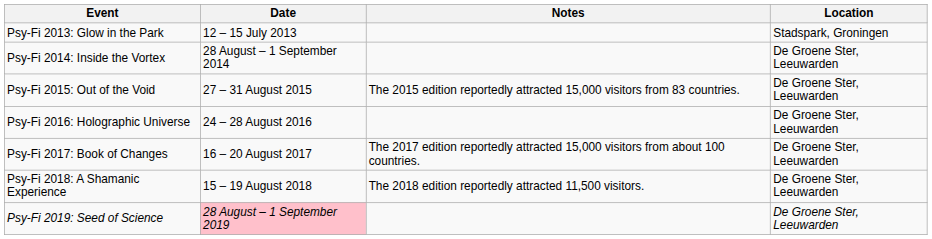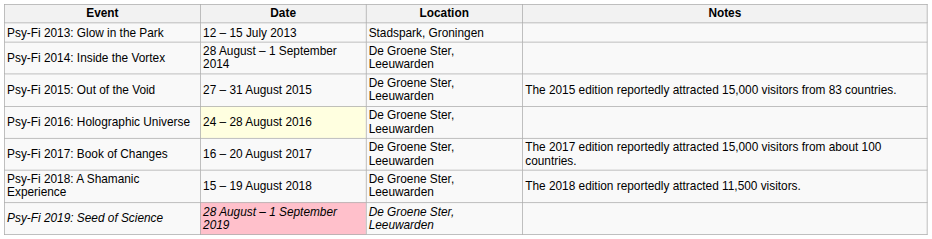columns swapped: Location <-> Notes
Psy-Fi 2016: Holographic Universe | Date: no background -> lightyellow background
